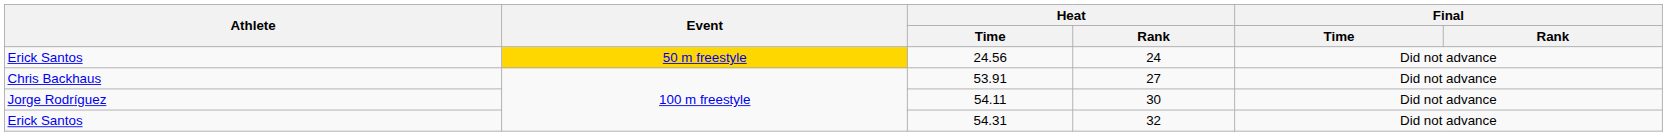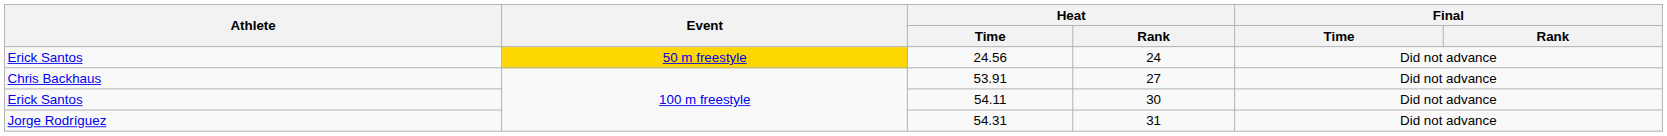54.11 | Athlete: Jorge Rodríguez -> Erick Santos
54.31 | Athlete: Erick Santos -> Jorge Rodríguez
54.31 | Heat / Rank: 32 -> 31
